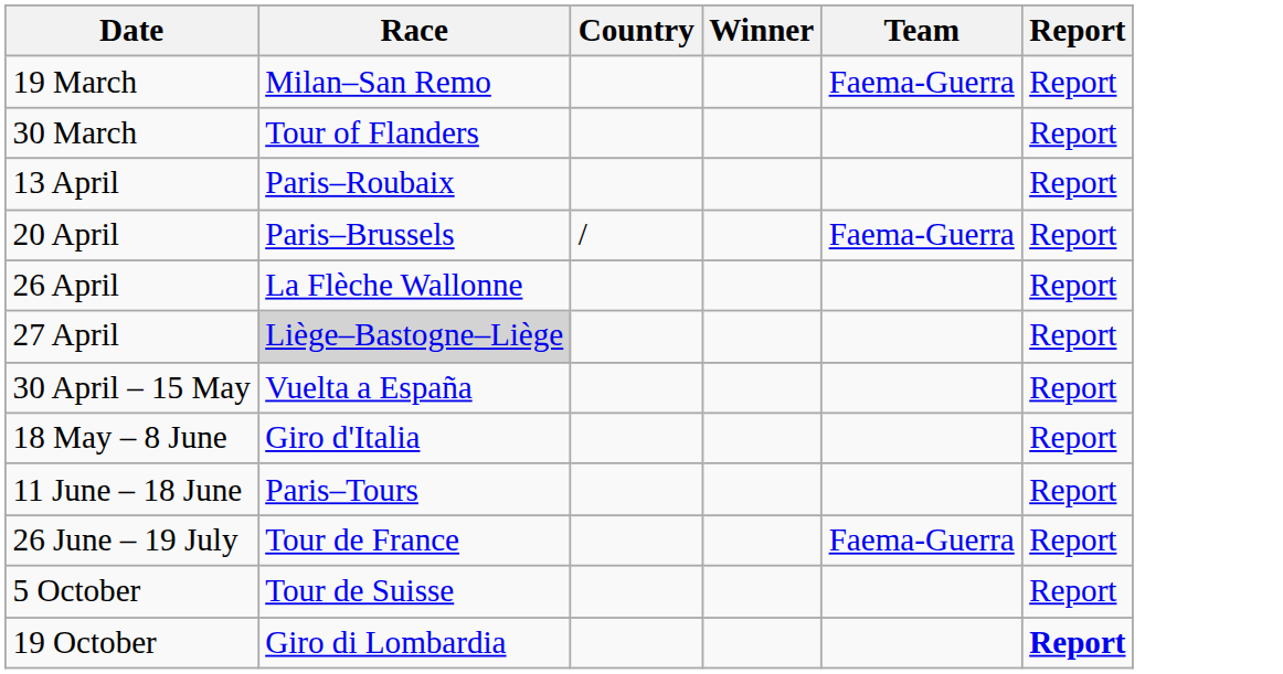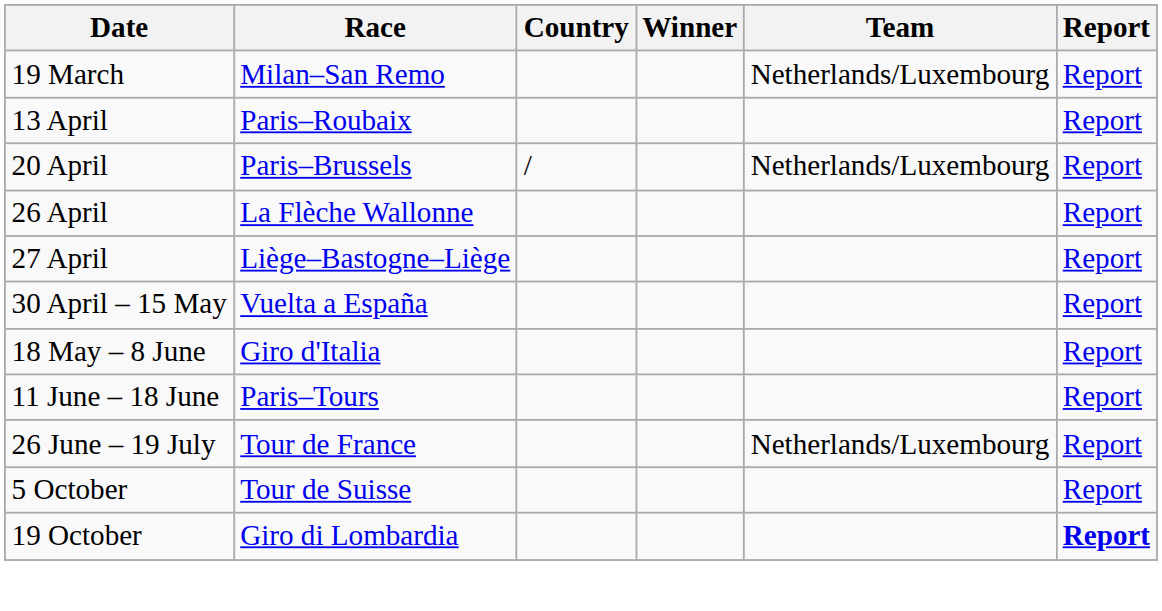19 March | Team: Faema-Guerra -> Netherlands/Luxembourg
- row: 30 March | Tour of Flanders | Report
20 April | Team: Faema-Guerra -> Netherlands/Luxembourg
27 April | Race: lightgrey background -> no background
26 June – 19 July | Team: Faema-Guerra -> Netherlands/Luxembourg
